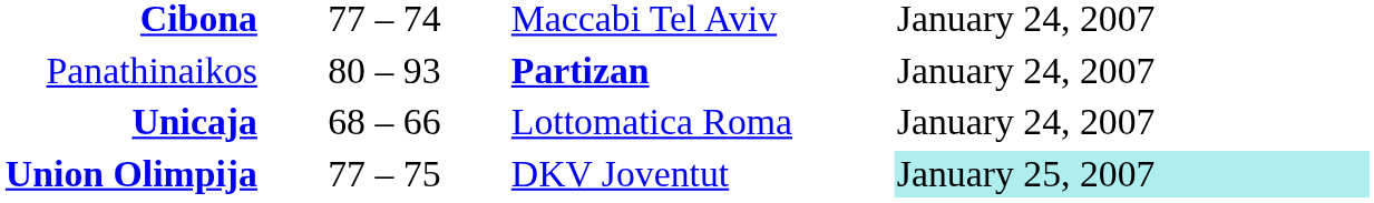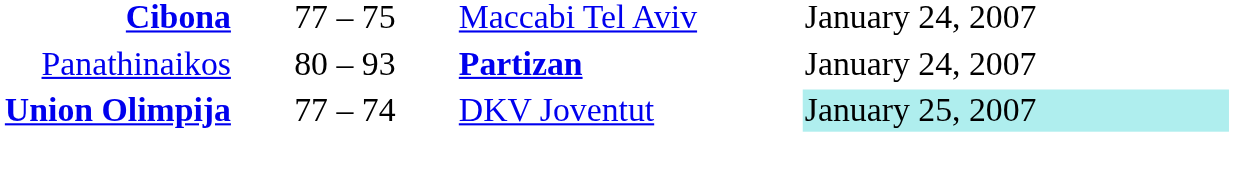Cibona | column 2: 77 – 74 -> 77 – 75
- row: Unicaja | 68 – 66 | Lottomatica Roma | January 24, 2007
Union Olimpija | column 2: 77 – 75 -> 77 – 74
